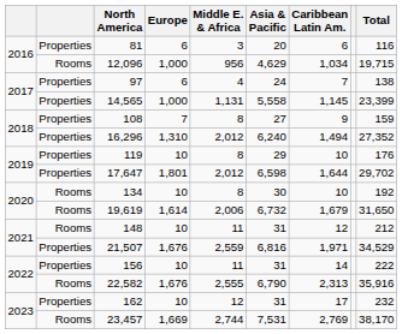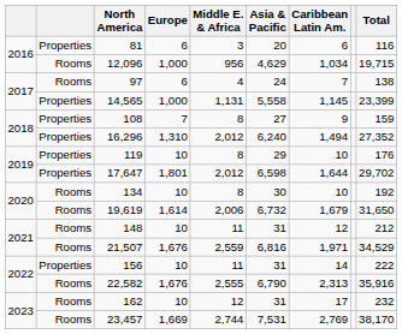97 | column 2: Properties -> Rooms
21,507 | column 2: Properties -> Rooms
162 | column 2: Properties -> Rooms
